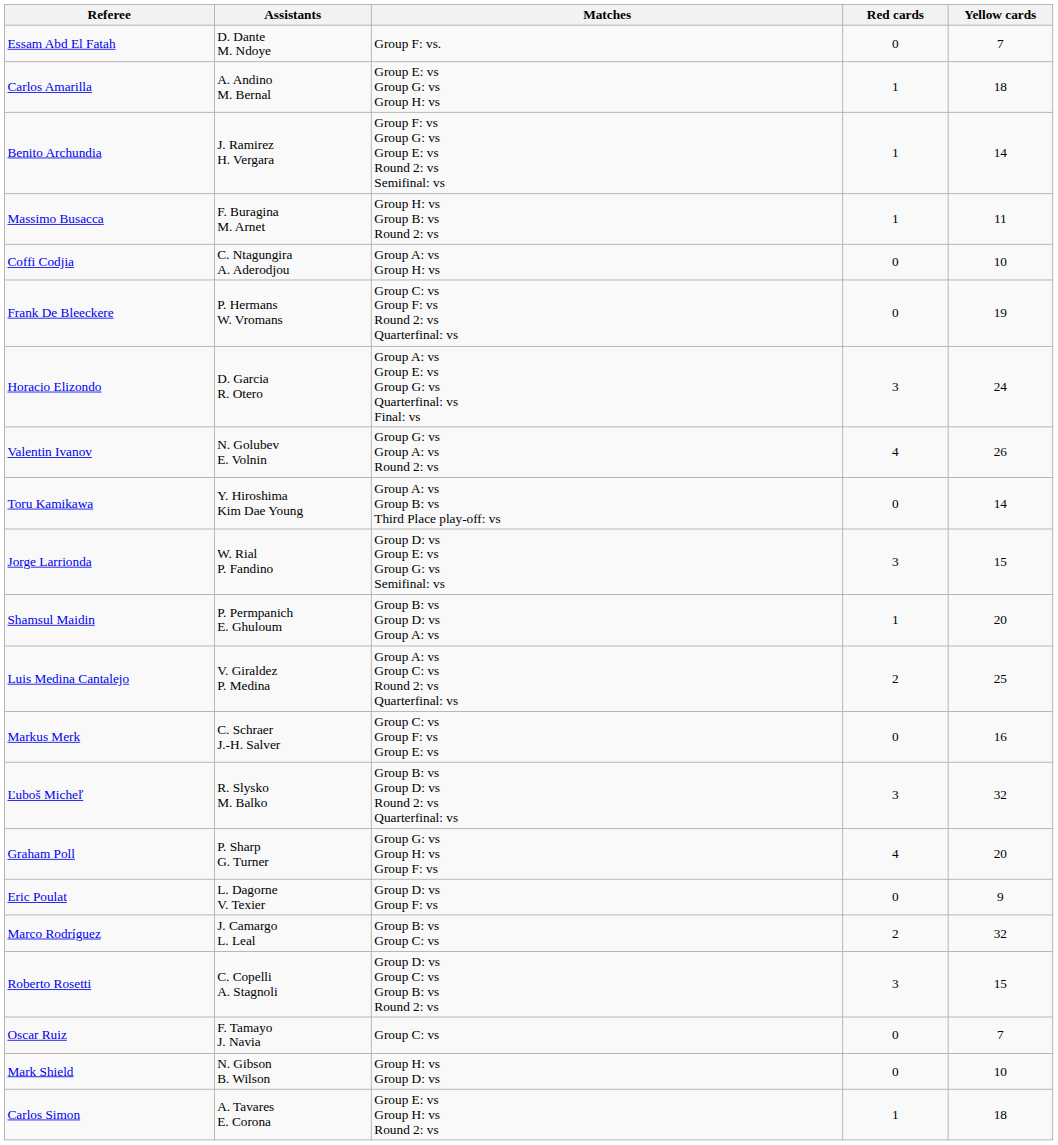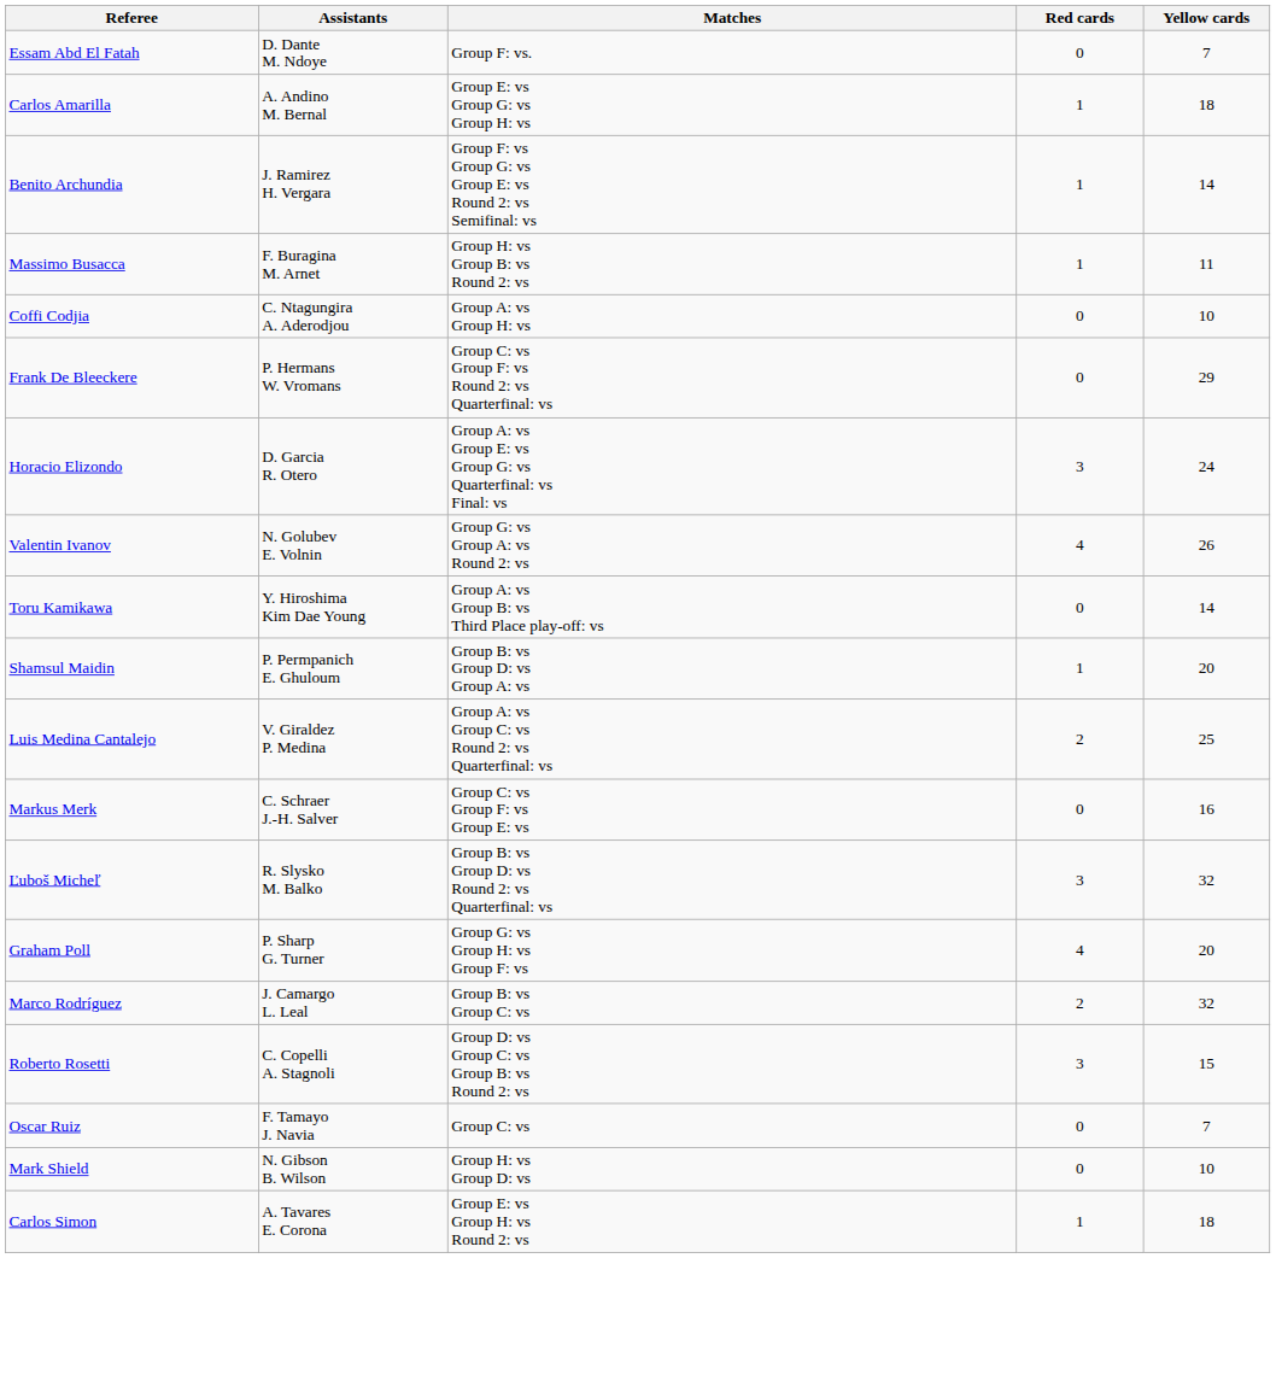Frank De Bleeckere | Yellow cards: 19 -> 29
- row: Jorge Larrionda | W. Rial P. Fandino | Group D: vs Group E: vs Group G: vs Semifinal: vs | 3 | 15
- row: Eric Poulat | L. Dagorne V. Texier | Group D: vs Group F: vs | 0 | 9
